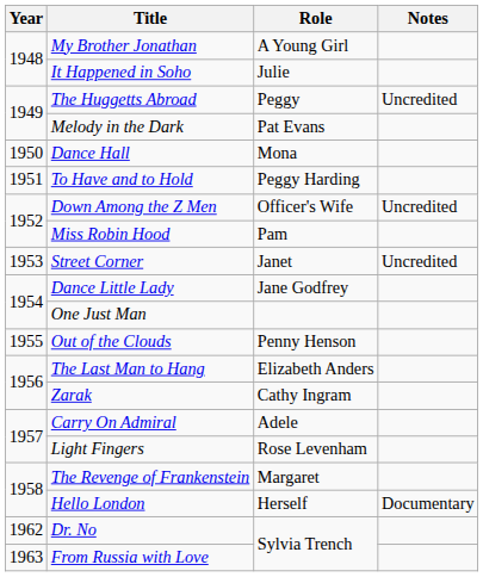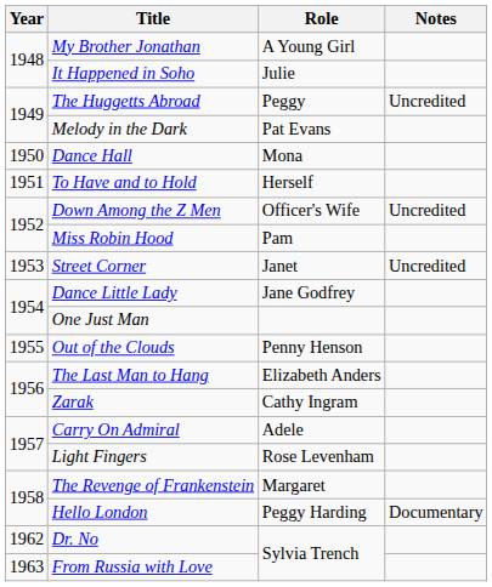To Have and to Hold | Role: Peggy Harding -> Herself
Hello London | Role: Herself -> Peggy Harding
